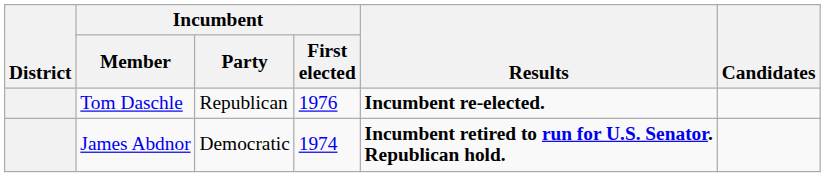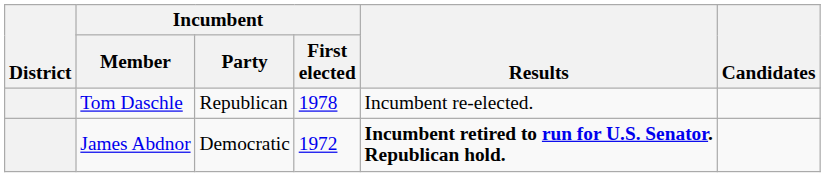Tom Daschle | Incumbent / First elected: 1976 -> 1978
Tom Daschle | Results: bold -> normal
James Abdnor | Incumbent / First elected: 1974 -> 1972
